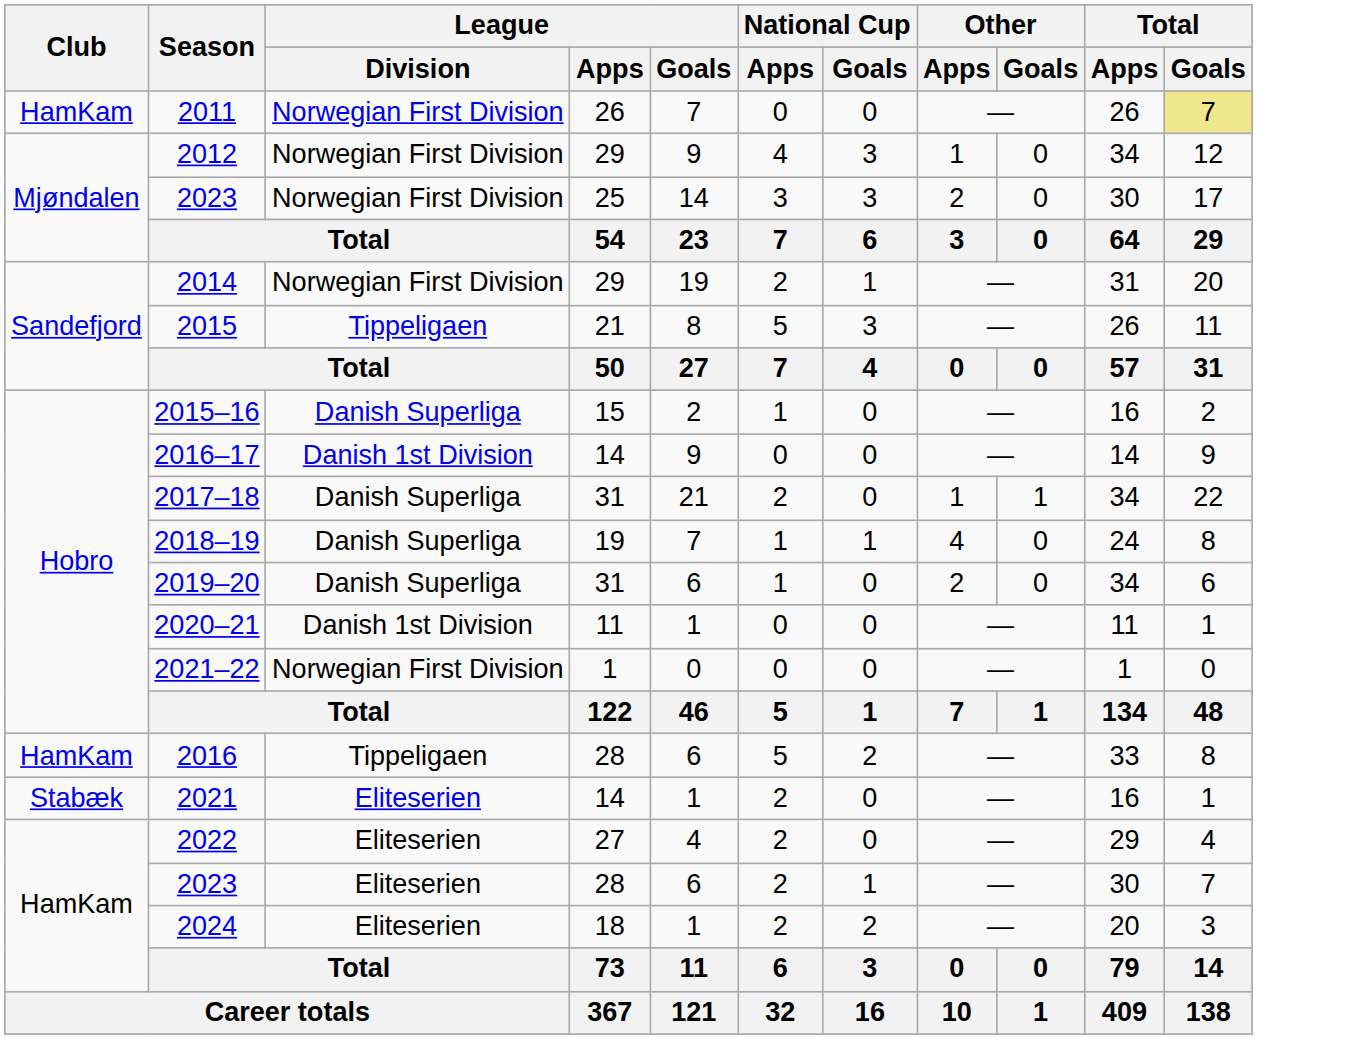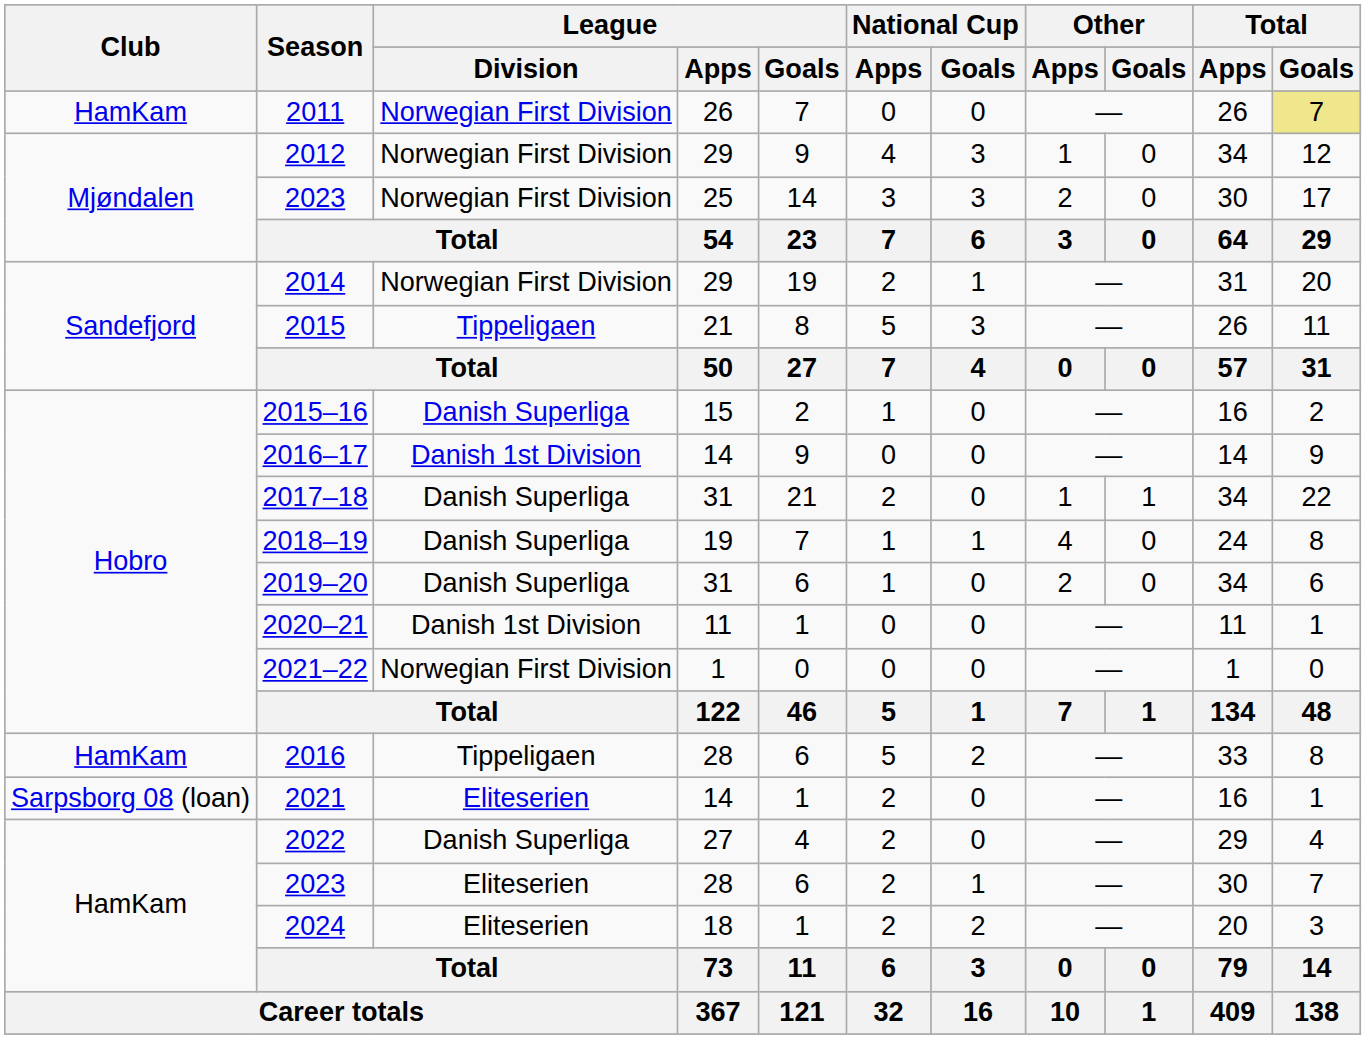2021 | Club: Stabæk -> Sarpsborg 08 (loan)
2022 | League / Division: Eliteserien -> Danish Superliga
